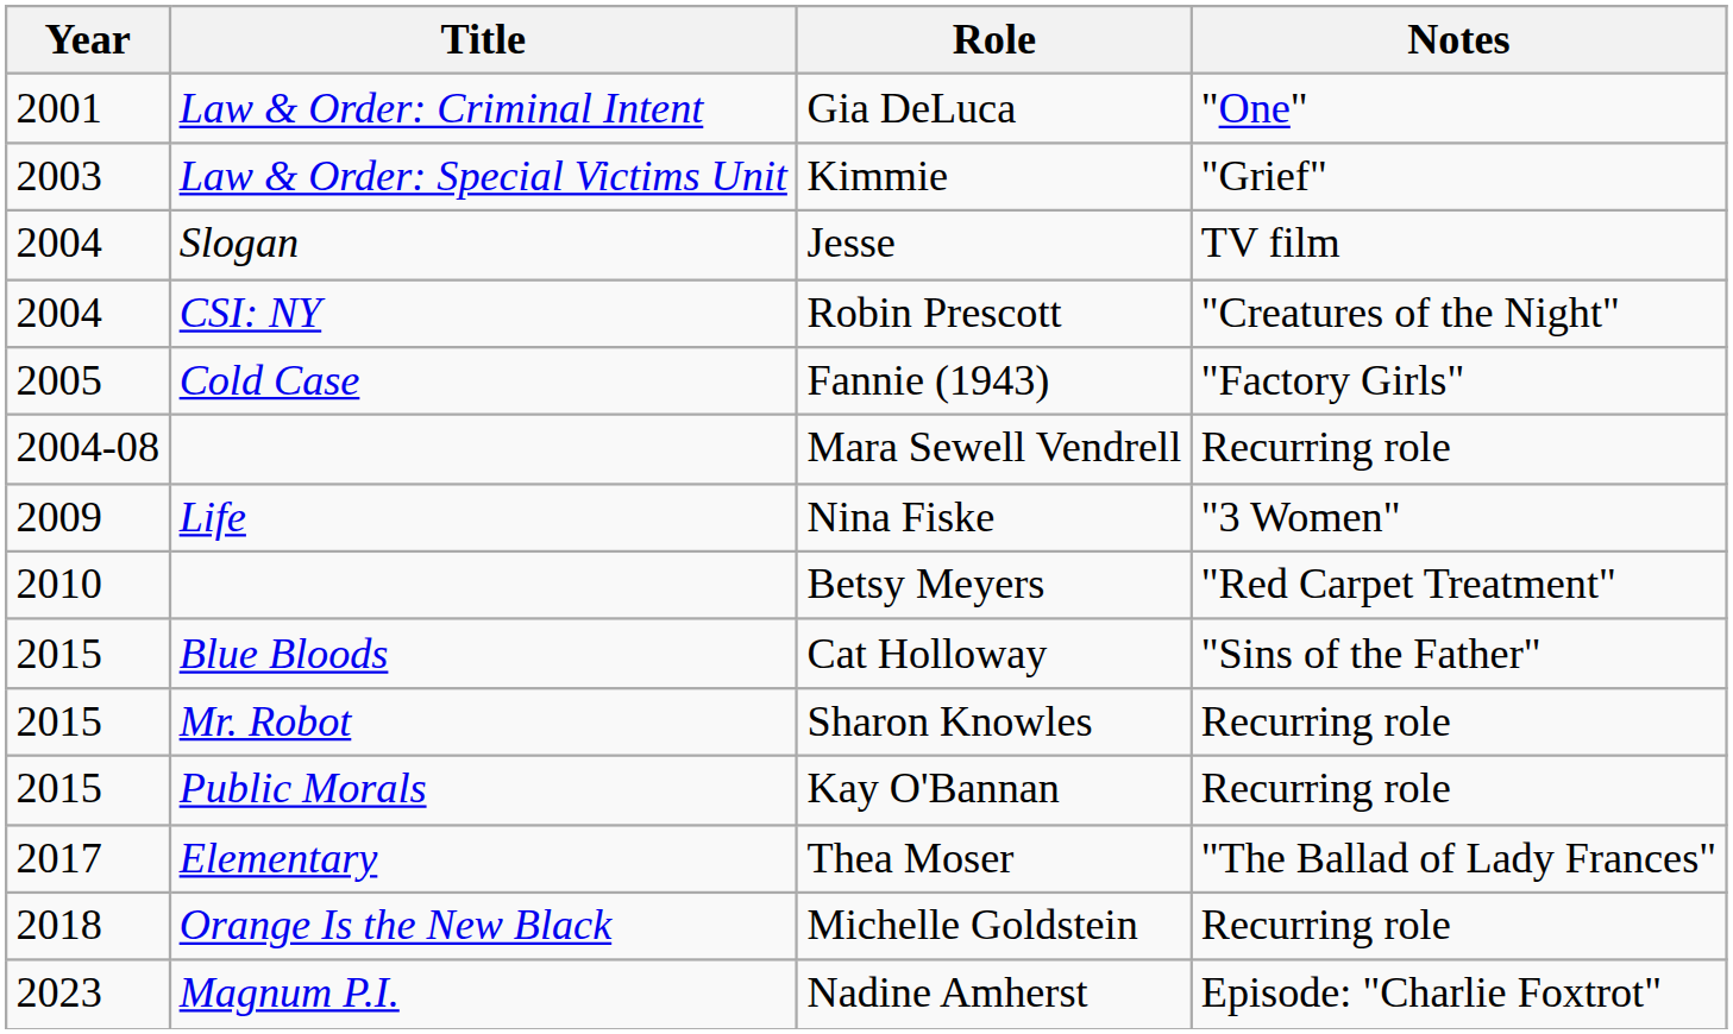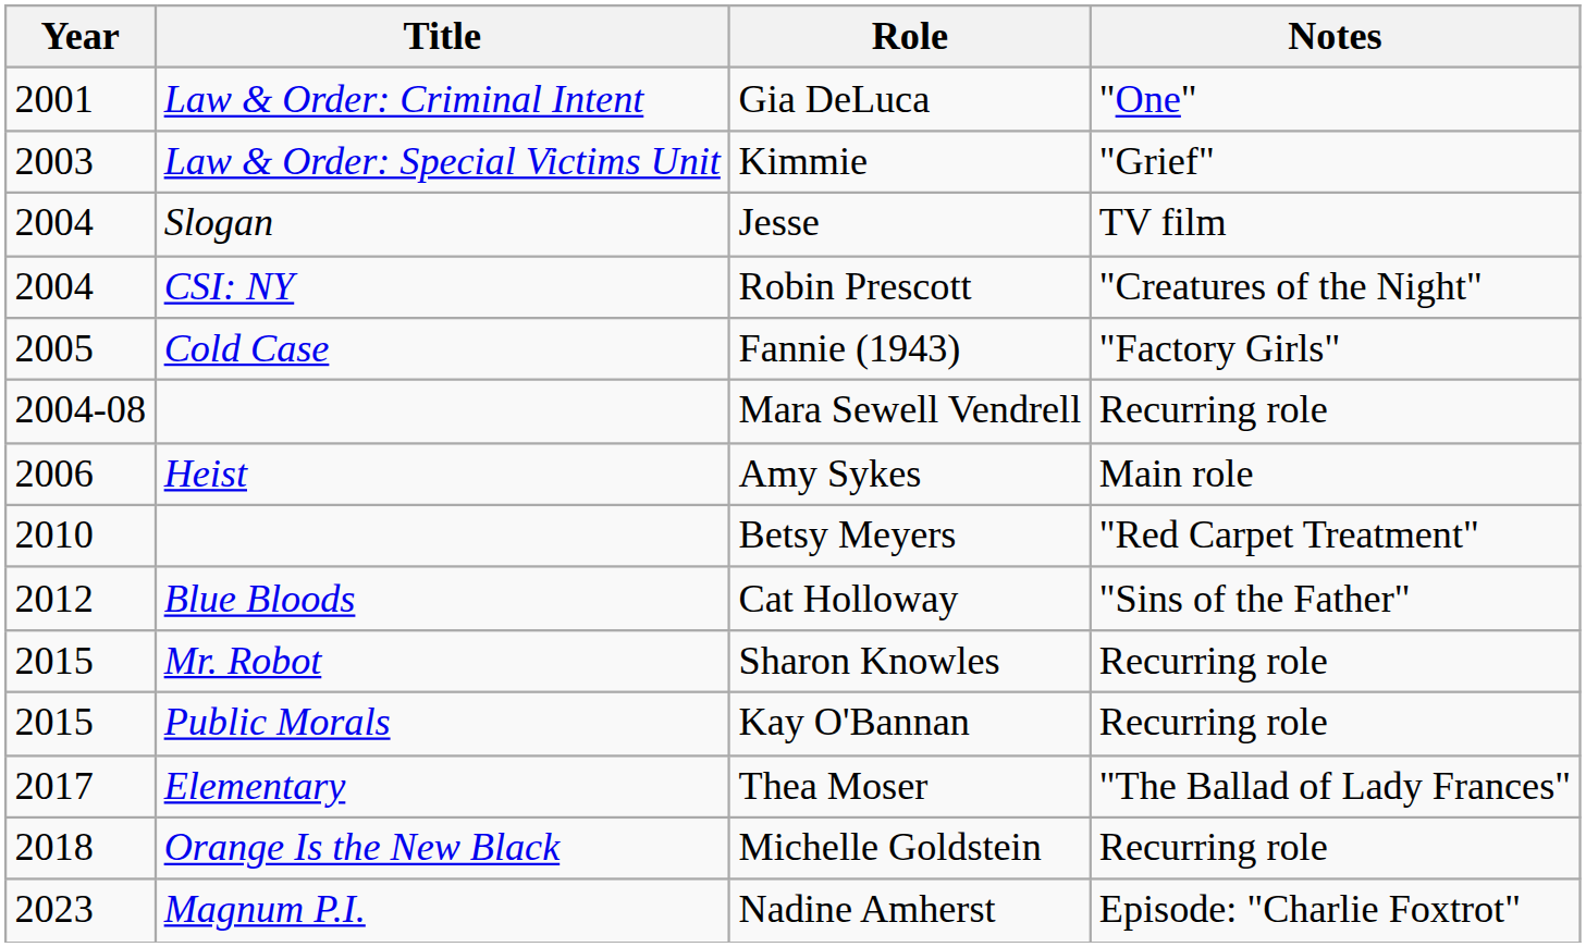+ row: 2006 | Heist | Amy Sykes | Main role
- row: 2009 | Life | Nina Fiske | "3 Women"
Cat Holloway | Year: 2015 -> 2012
